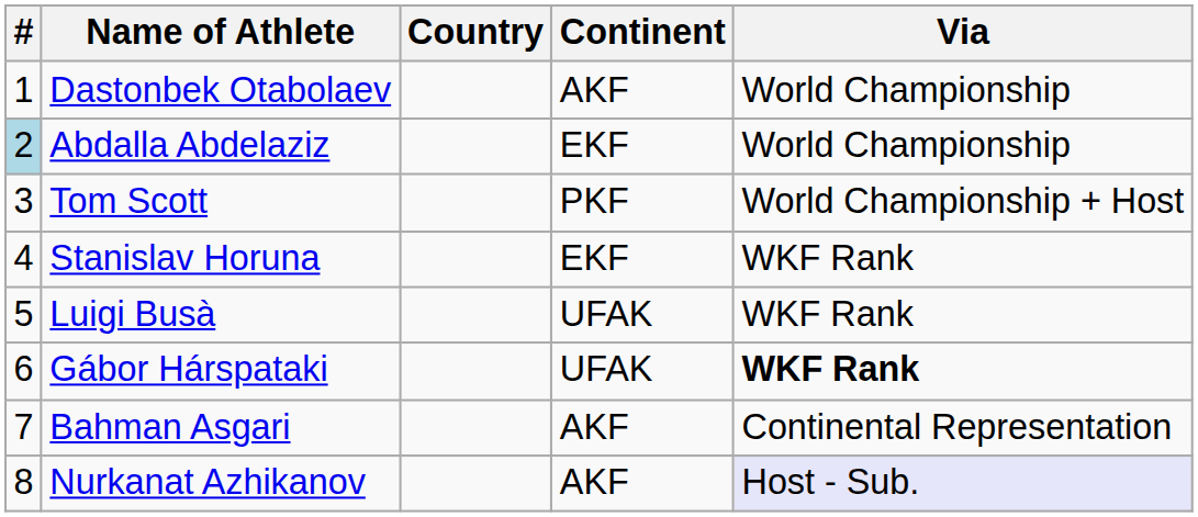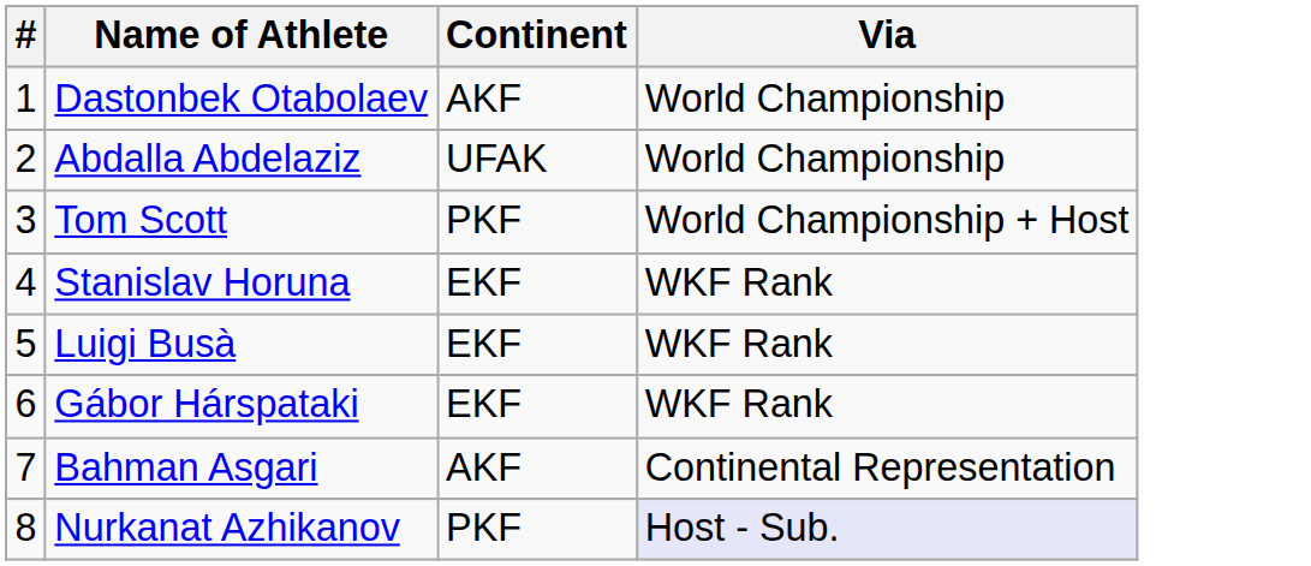- column: Country
Abdalla Abdelaziz | #: lightblue background -> no background
Abdalla Abdelaziz | Continent: EKF -> UFAK
Luigi Busà | Continent: UFAK -> EKF
Gábor Hárspataki | Continent: UFAK -> EKF
Gábor Hárspataki | Via: bold -> normal
Nurkanat Azhikanov | Continent: AKF -> PKF
